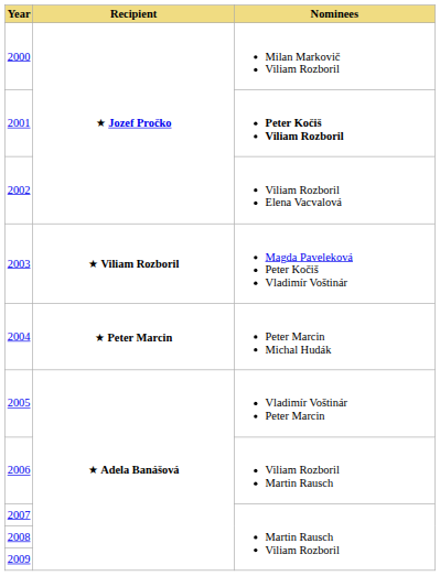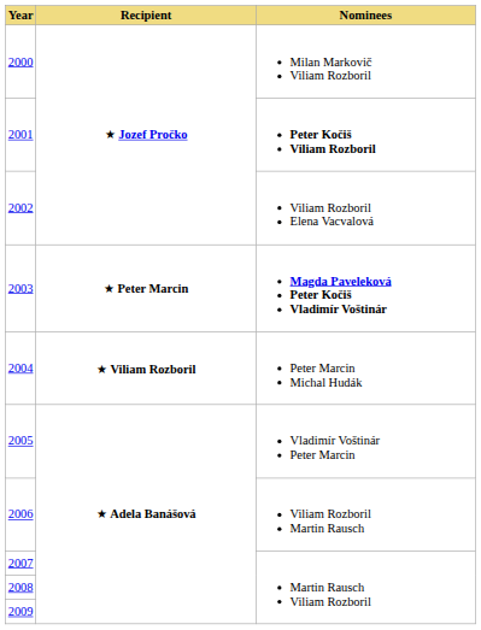2003 | Recipient: ★ Viliam Rozboril -> ★ Peter Marcin
2003 | Nominees: normal -> bold
2004 | Recipient: ★ Peter Marcin -> ★ Viliam Rozboril
